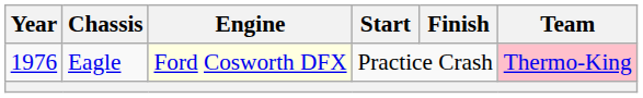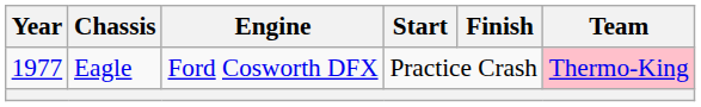Eagle | Year: 1976 -> 1977
Eagle | Engine: lightyellow background -> no background
